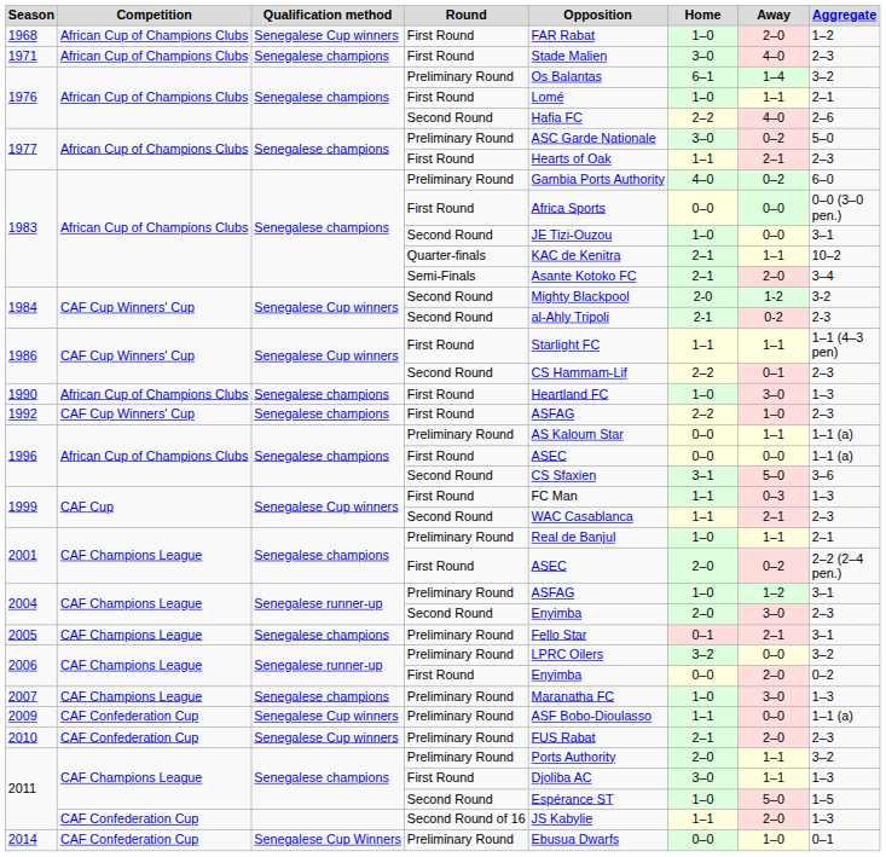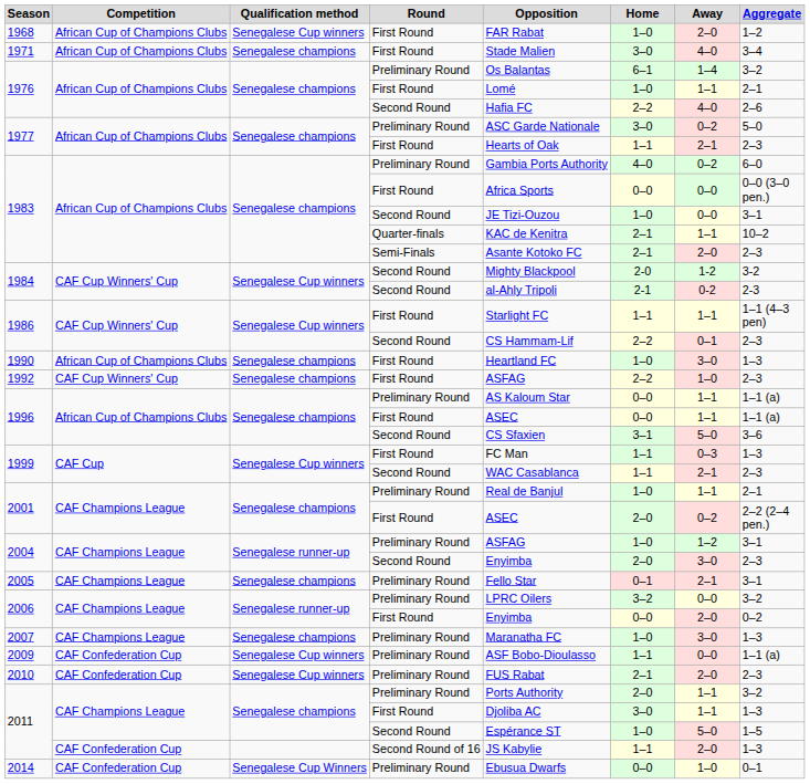1971 | Aggregate: 2–3 -> 3–4
1983 / Semi-Finals | Aggregate: 3–4 -> 2–3
1996 / First Round | Away: 0–0 -> 1–1
